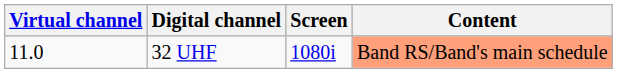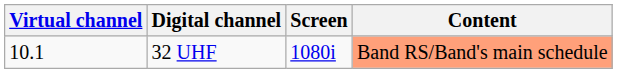32 UHF | Virtual channel: 11.0 -> 10.1
